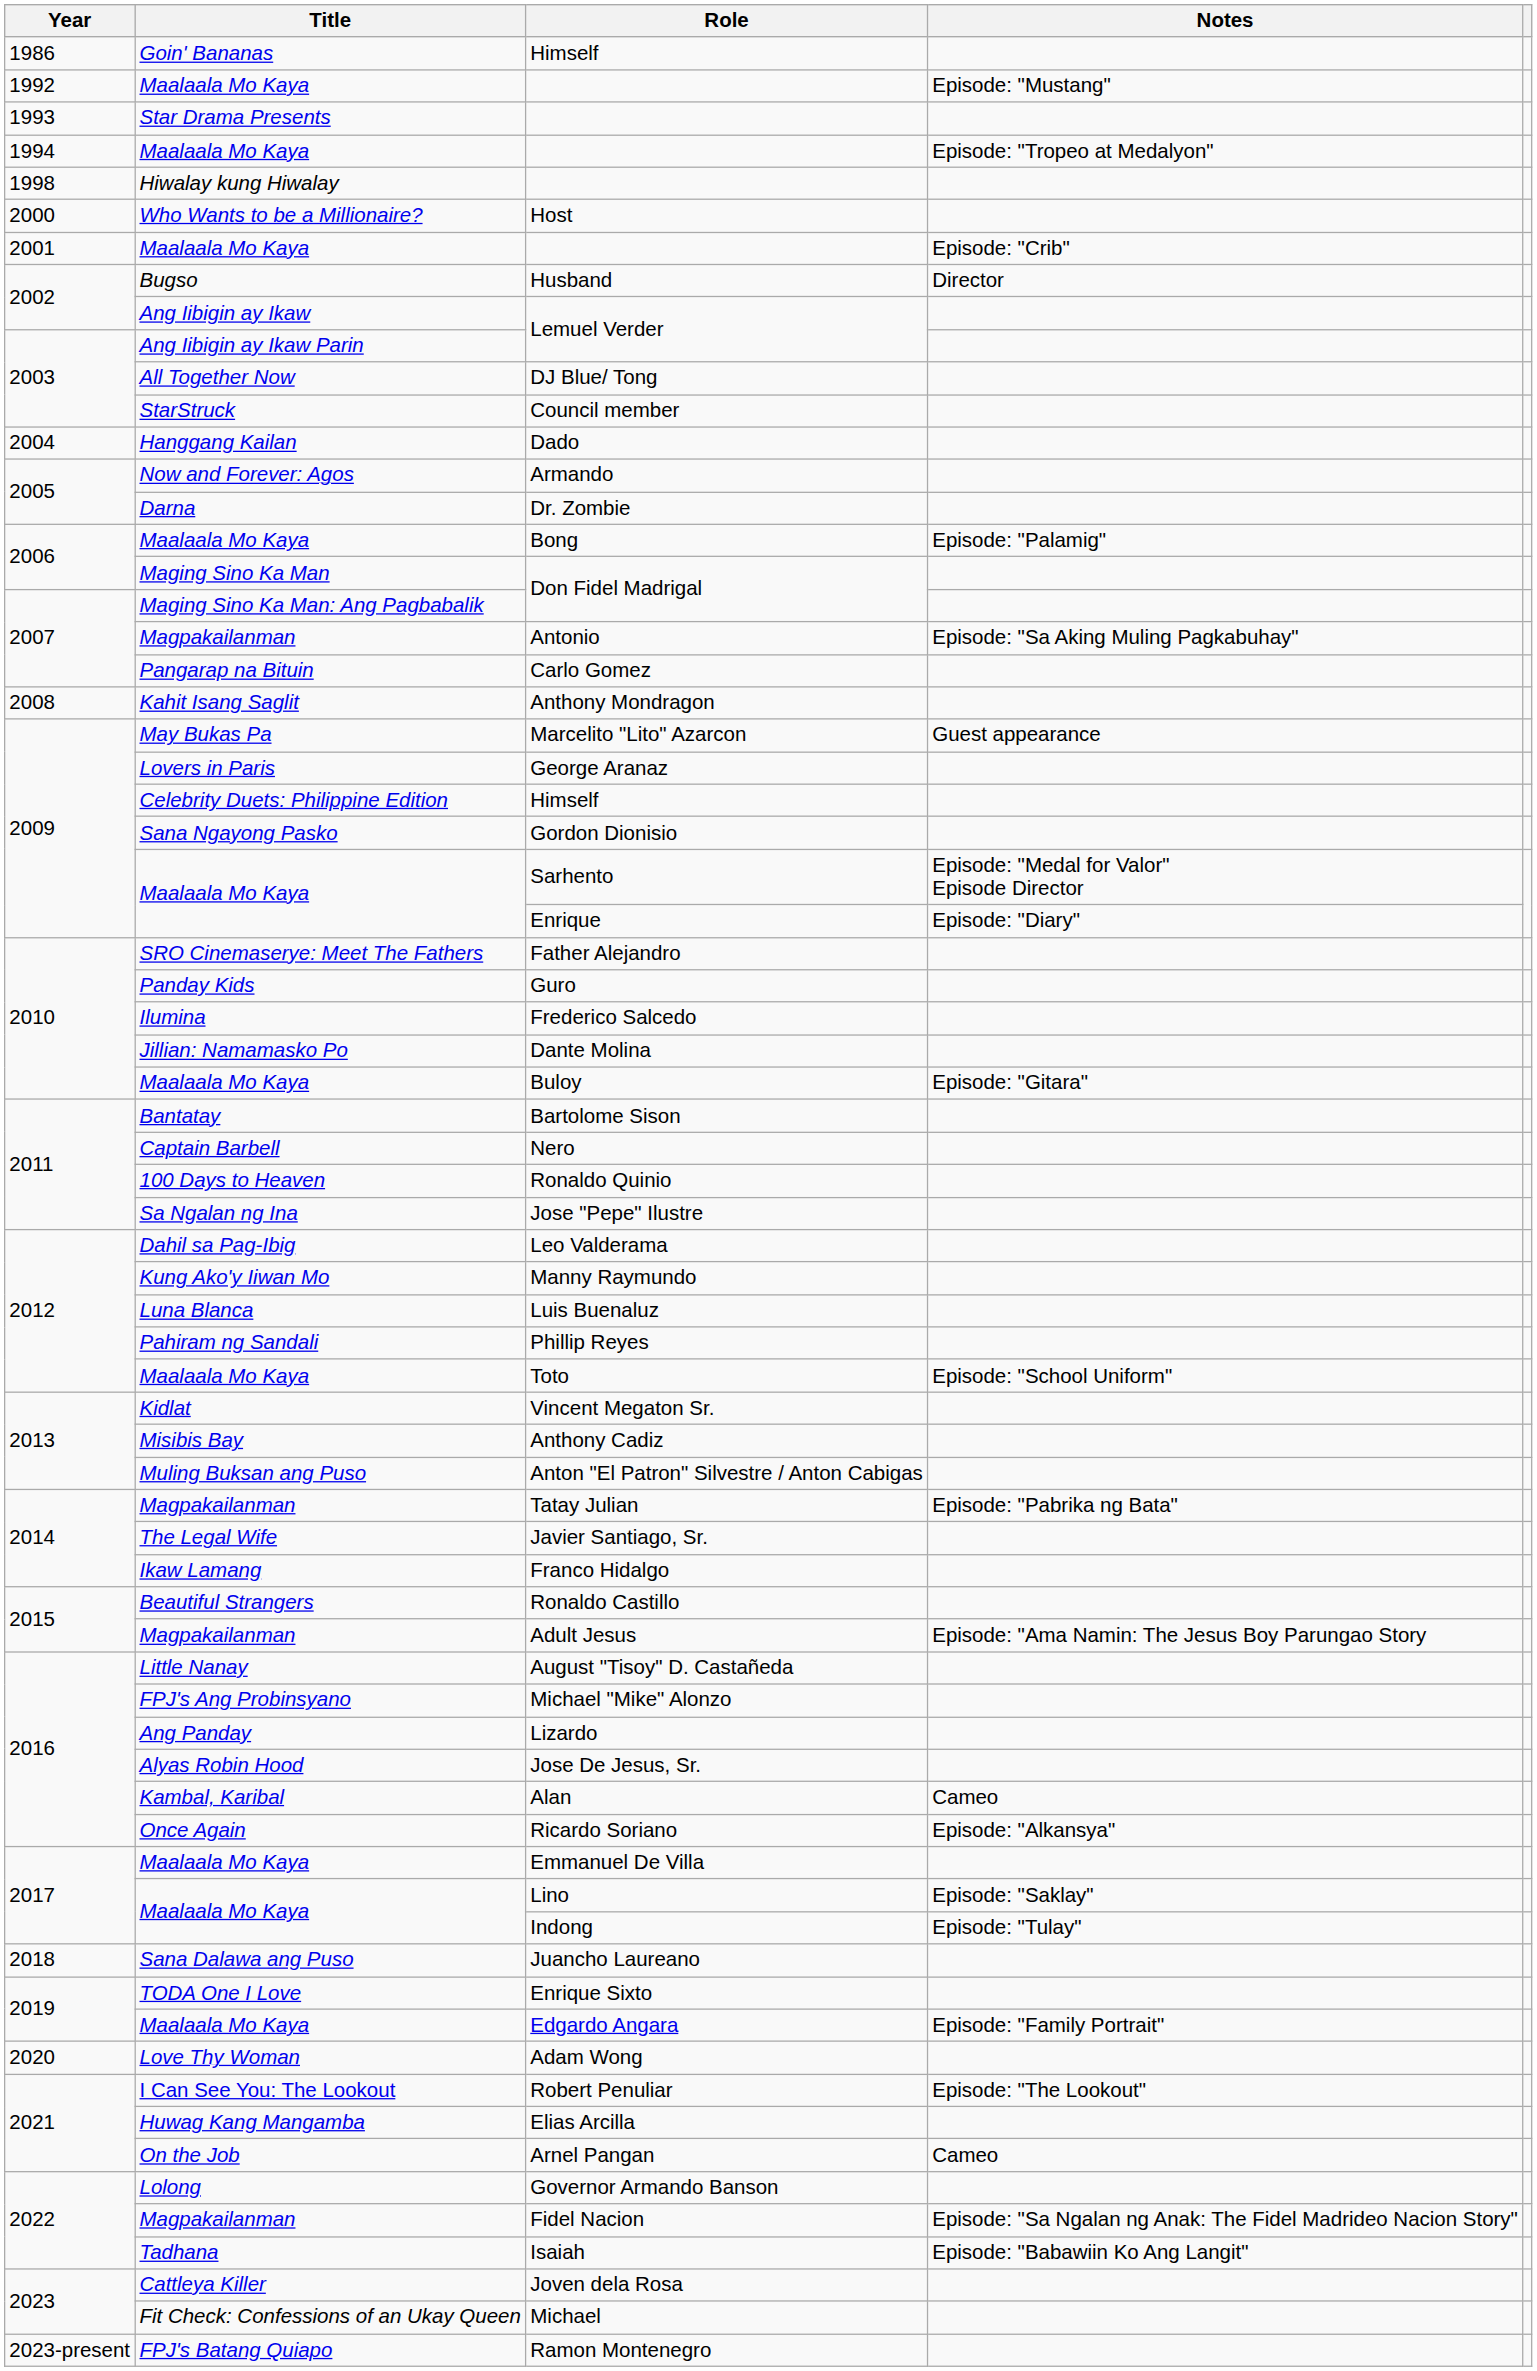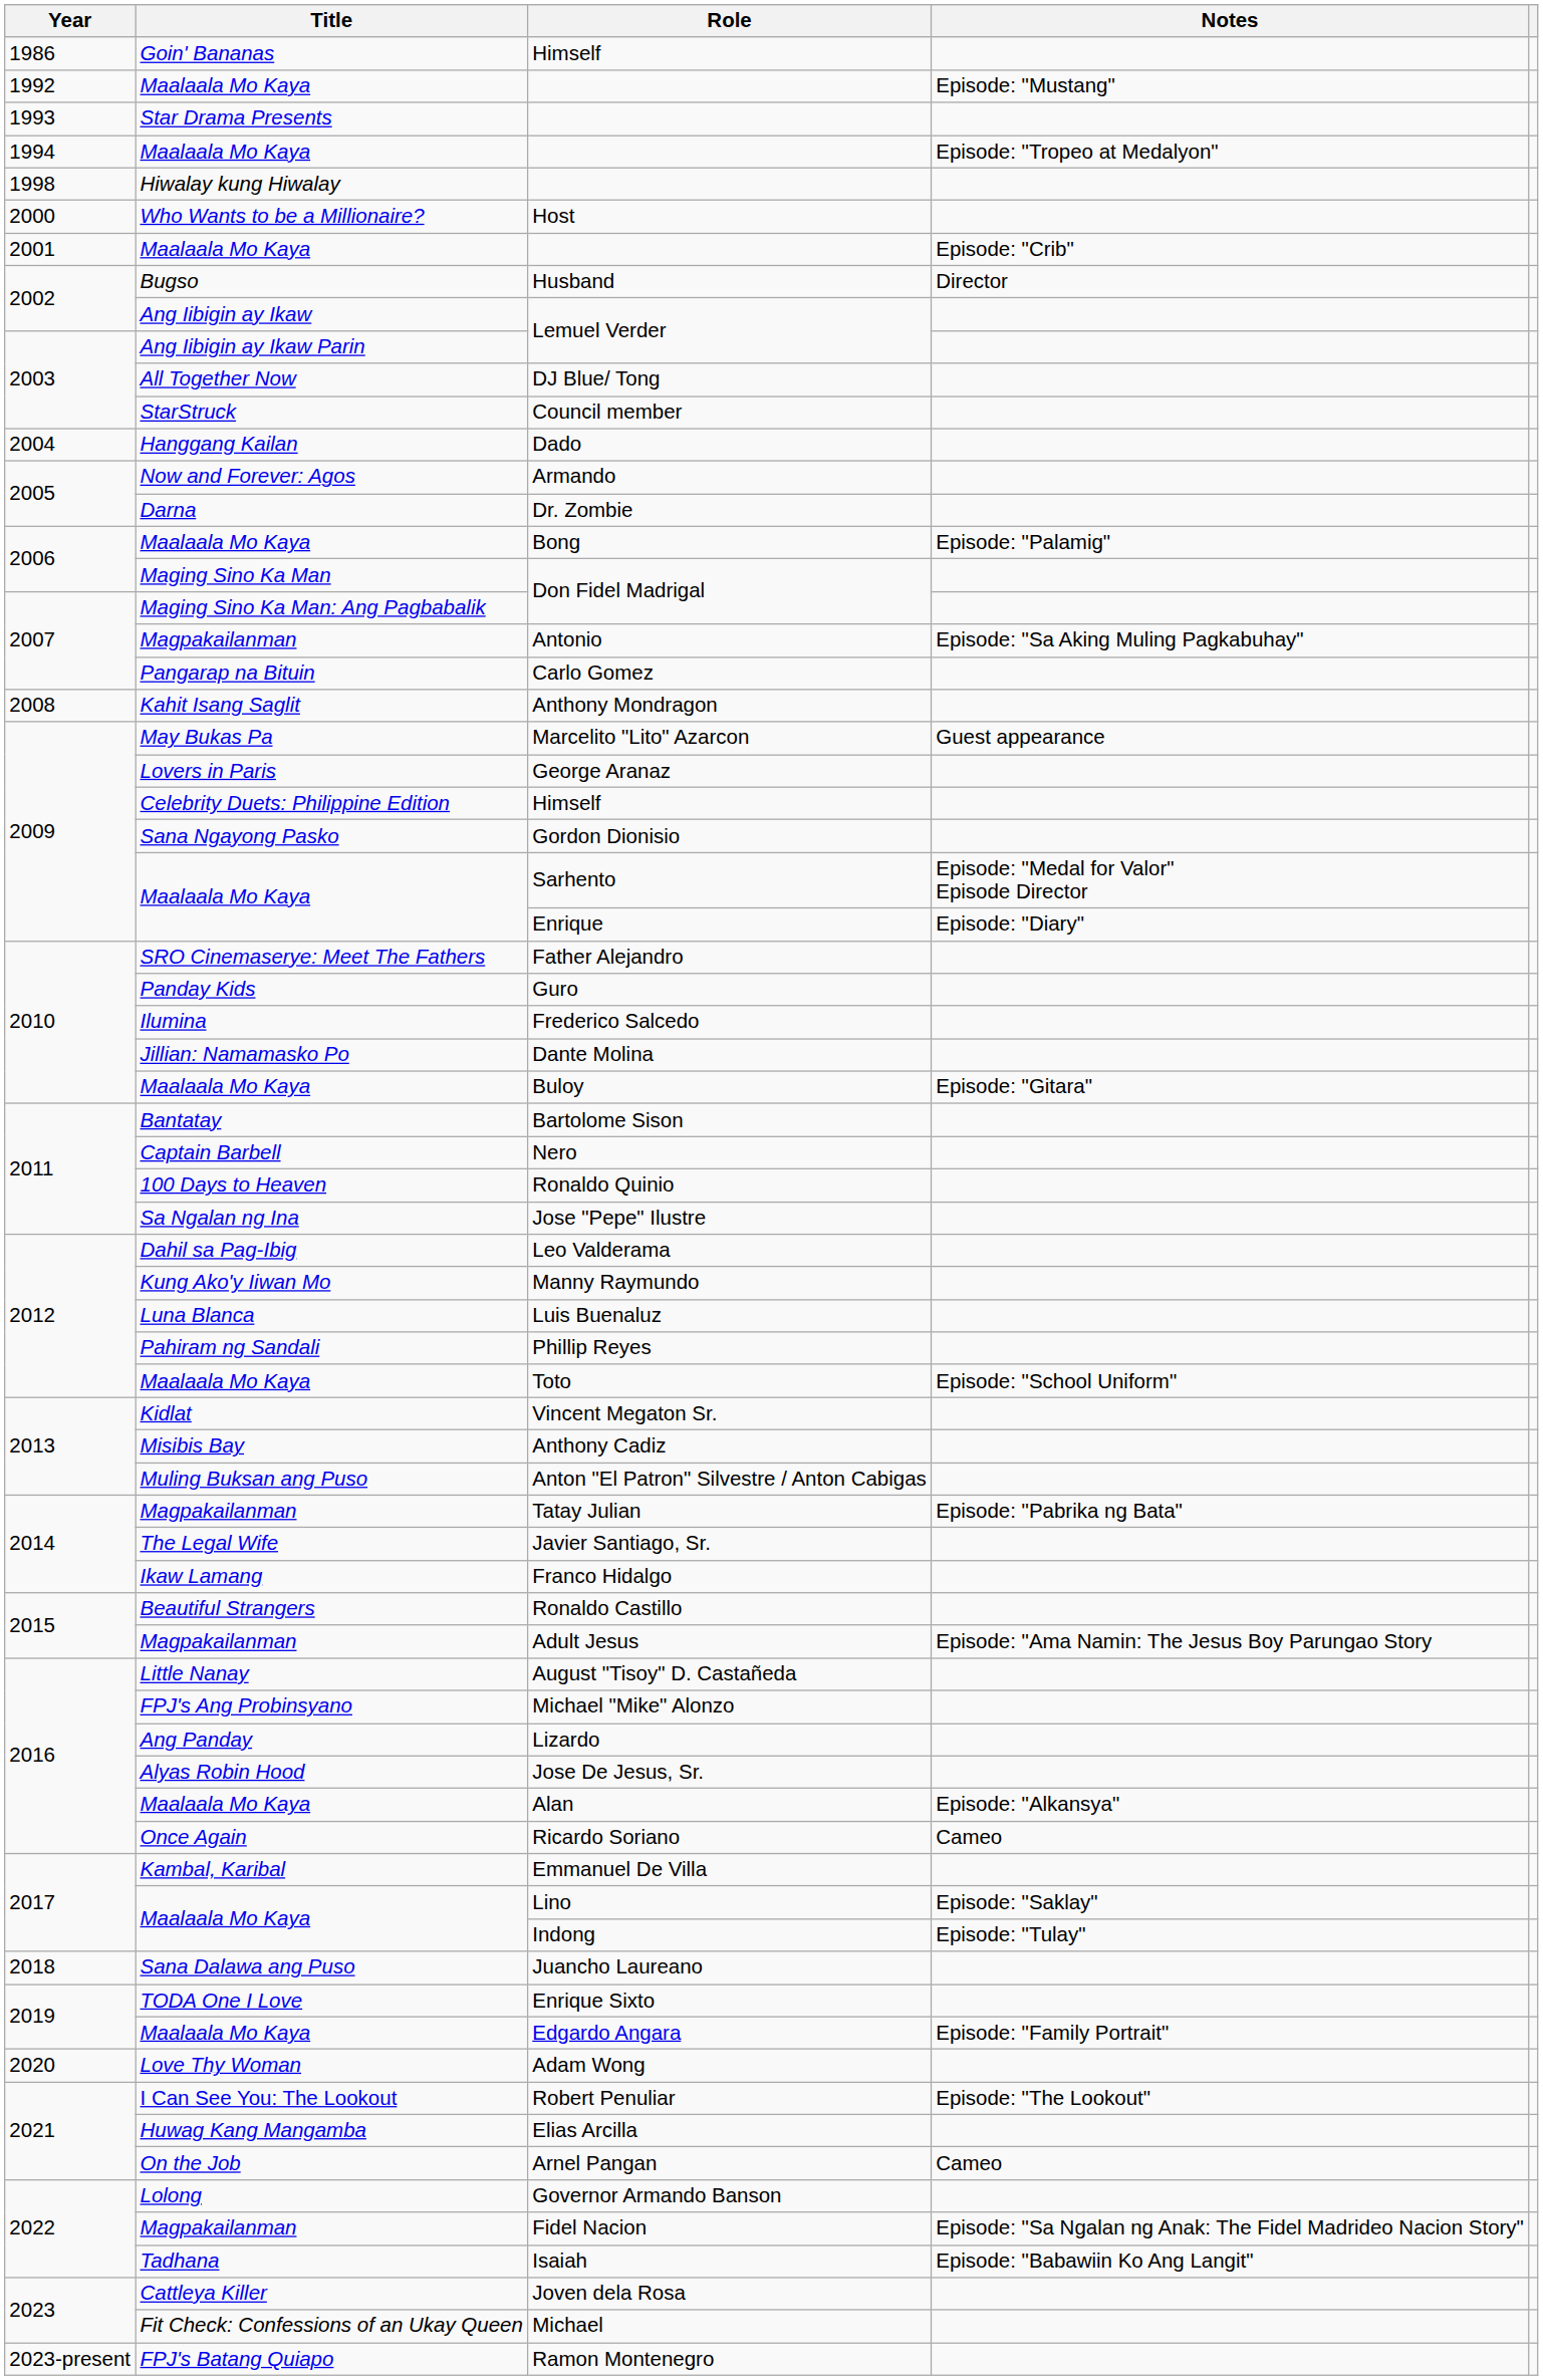Alan | Title: Kambal, Karibal -> Maalaala Mo Kaya
Alan | Notes: Cameo -> Episode: "Alkansya"
Ricardo Soriano | Notes: Episode: "Alkansya" -> Cameo
Emmanuel De Villa | Title: Maalaala Mo Kaya -> Kambal, Karibal
